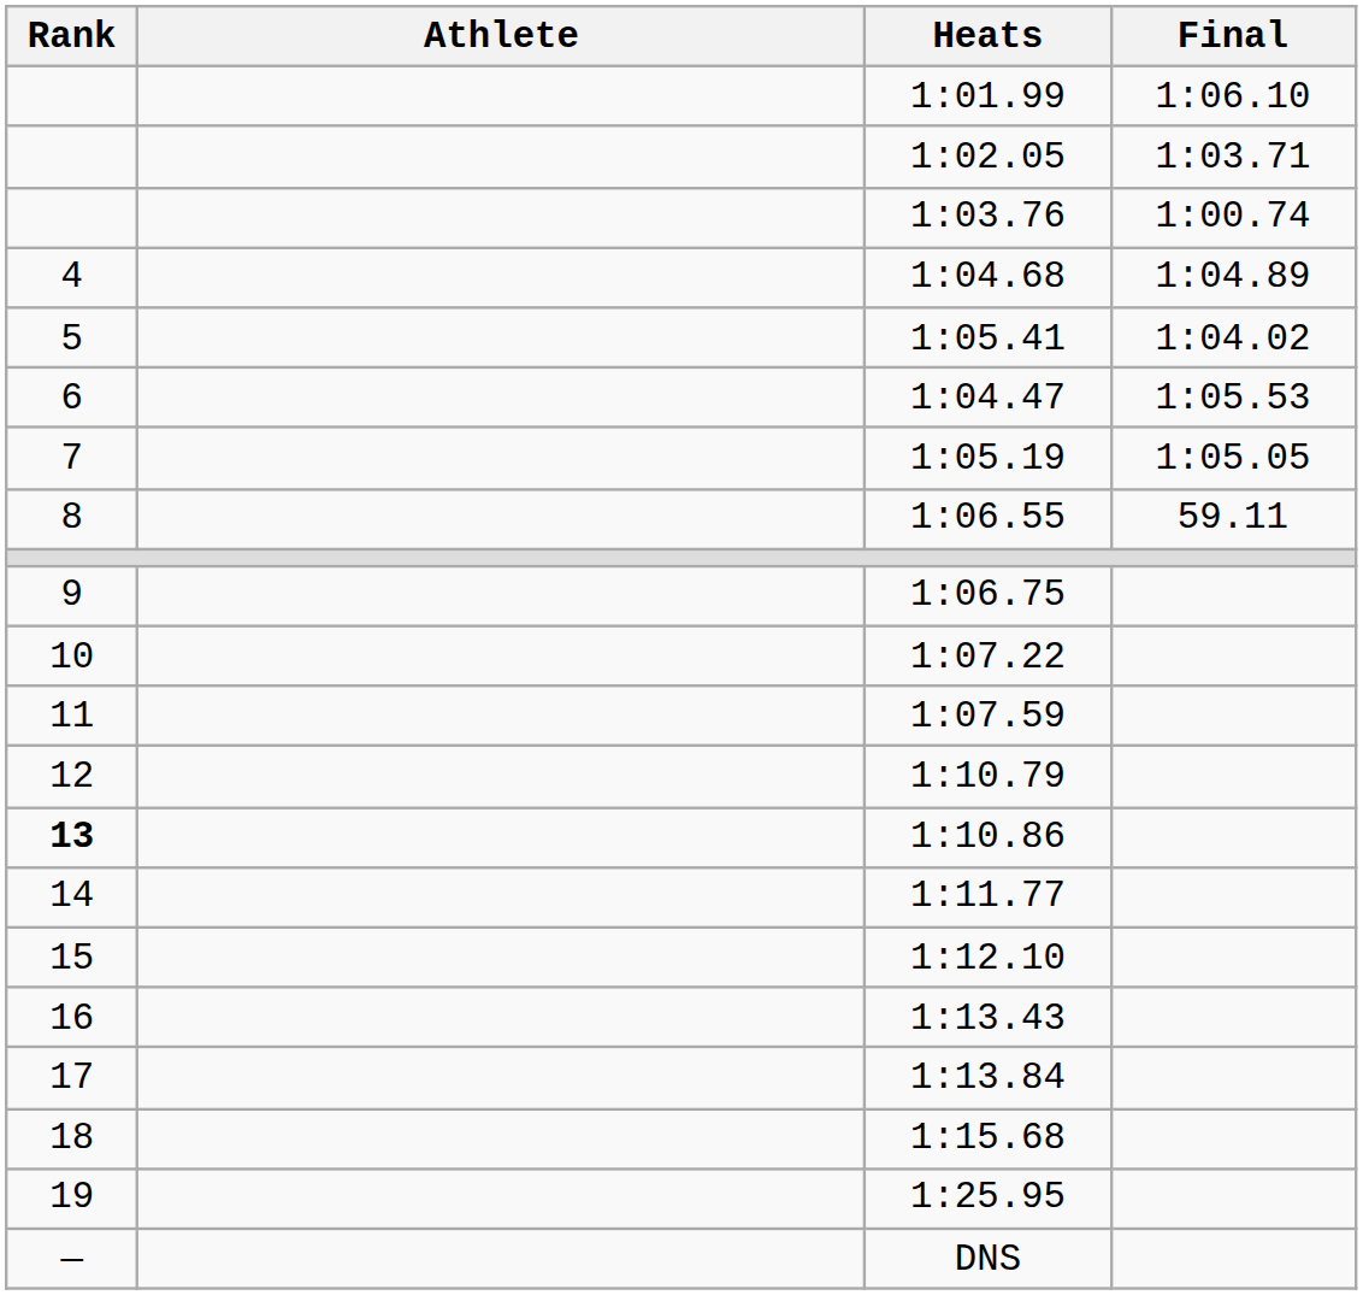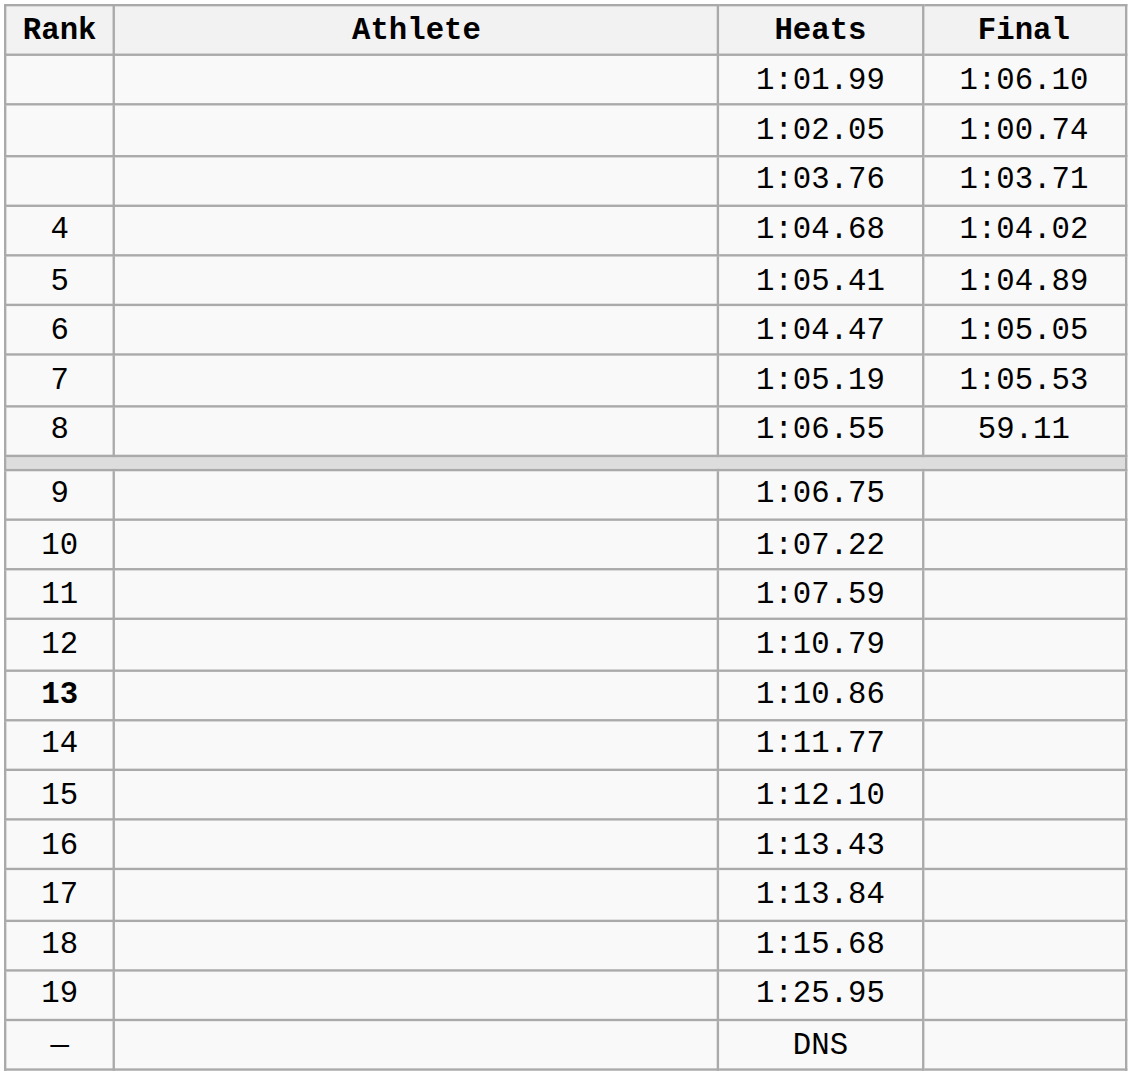1:02.05 | Final: 1:03.71 -> 1:00.74
1:03.76 | Final: 1:00.74 -> 1:03.71
1:04.68 | Final: 1:04.89 -> 1:04.02
1:05.41 | Final: 1:04.02 -> 1:04.89
1:04.47 | Final: 1:05.53 -> 1:05.05
1:05.19 | Final: 1:05.05 -> 1:05.53
